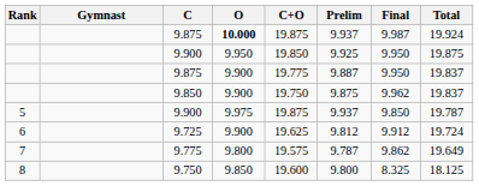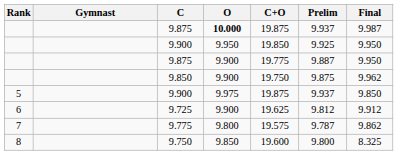- column: Total | 19.924 | 19.875 | 19.837 | 19.837 | 19.787 | 19.724 | 19.649 | 18.125
